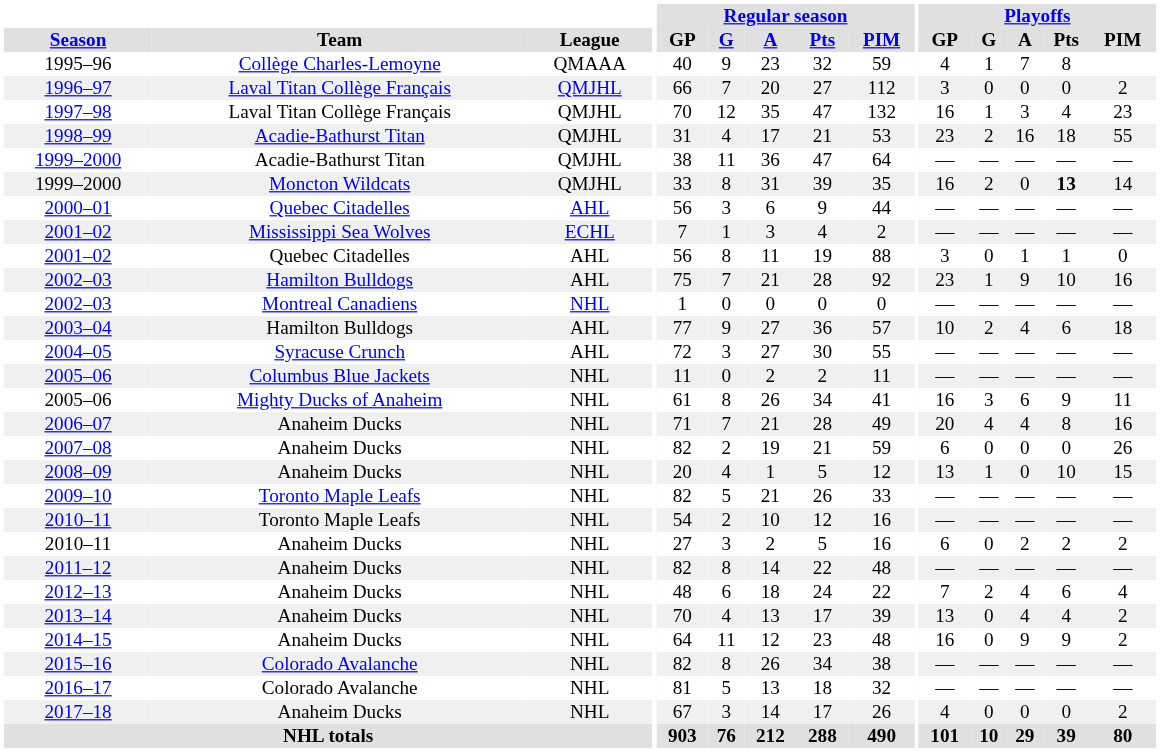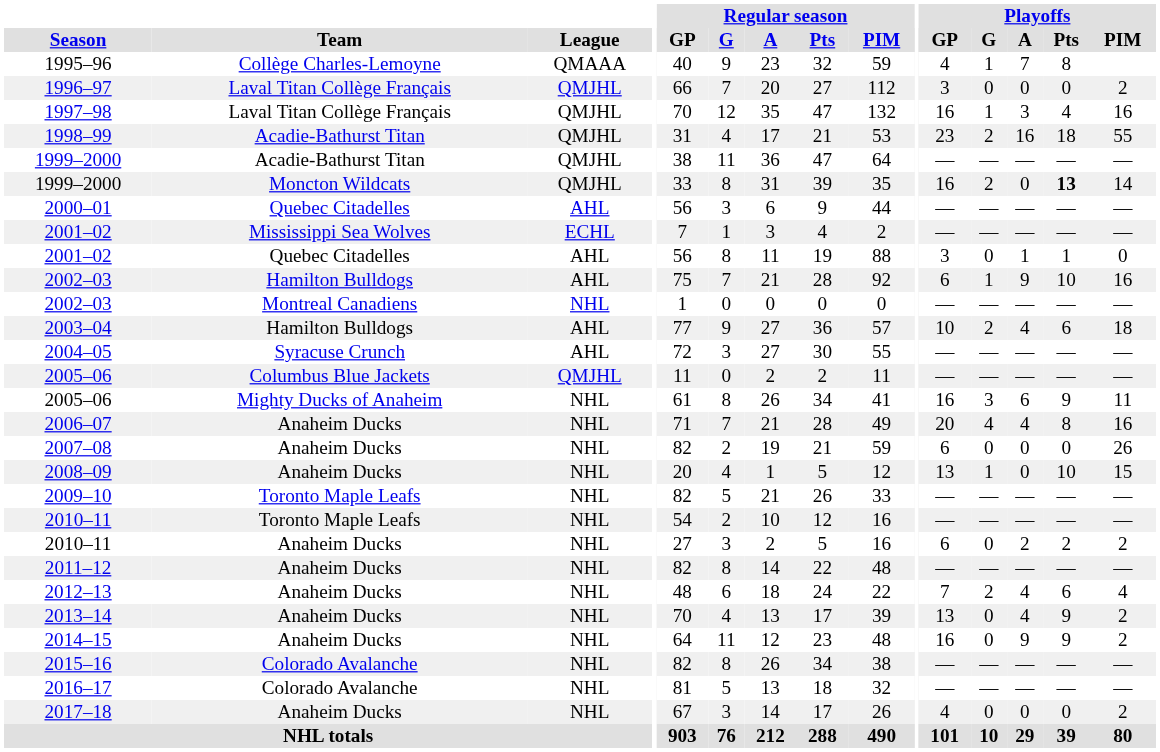1997–98 | Playoffs / PIM: 23 -> 16
2002–03 / Hamilton Bulldogs | Playoffs / GP: 23 -> 6
2005–06 / Columbus Blue Jackets | League: NHL -> QMJHL
2013–14 | Playoffs / Pts: 4 -> 9
